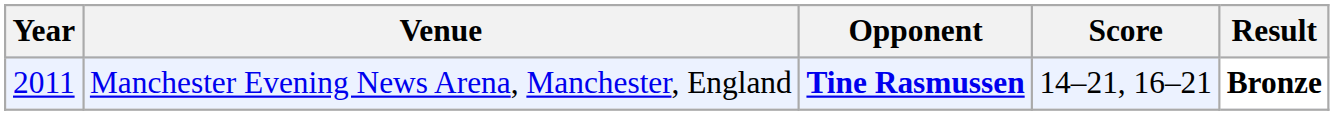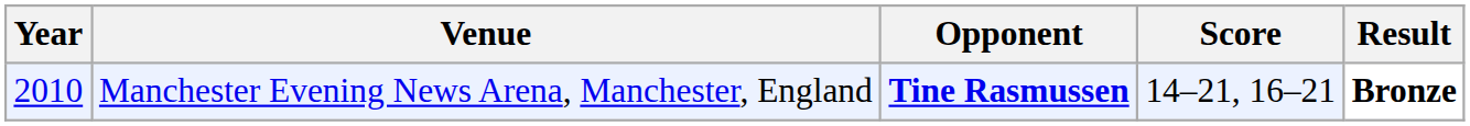Manchester Evening News Arena, Manchester, England | Year: 2011 -> 2010
